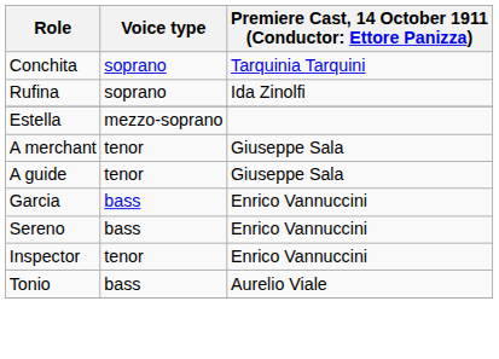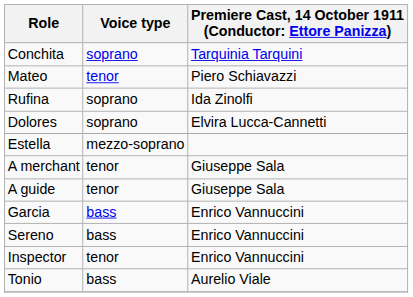+ row: Mateo | tenor | Piero Schiavazzi
+ row: Dolores | soprano | Elvira Lucca-Cannetti
